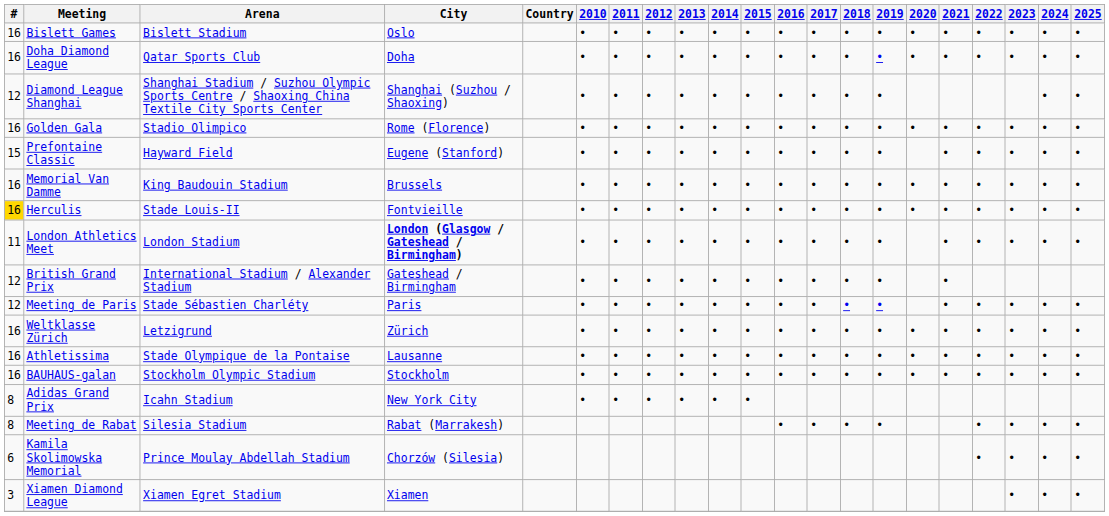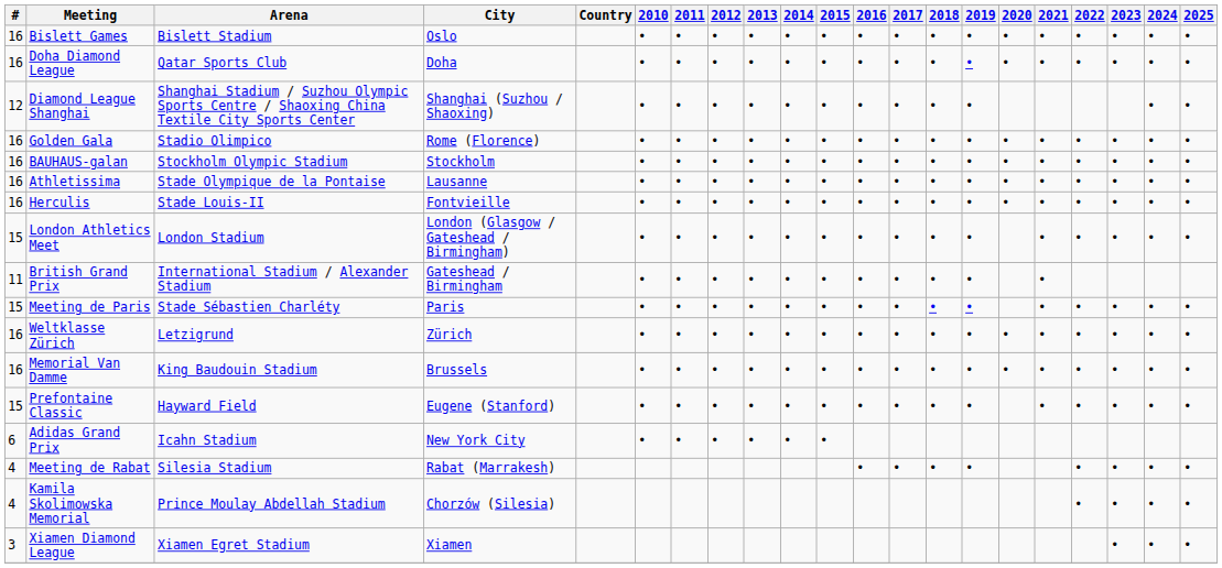rows swapped: Prefontaine Classic <-> BAUHAUS-galan
rows swapped: Athletissima <-> Memorial Van Damme
Herculis | #: gold background -> no background
London Athletics Meet | #: 11 -> 15
London Athletics Meet | City: bold -> normal
British Grand Prix | #: 12 -> 11
Meeting de Paris | #: 12 -> 15
Adidas Grand Prix | #: 8 -> 6
Meeting de Rabat | #: 8 -> 4
Kamila Skolimowska Memorial | #: 6 -> 4
